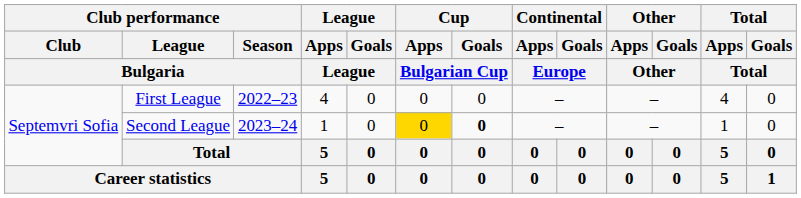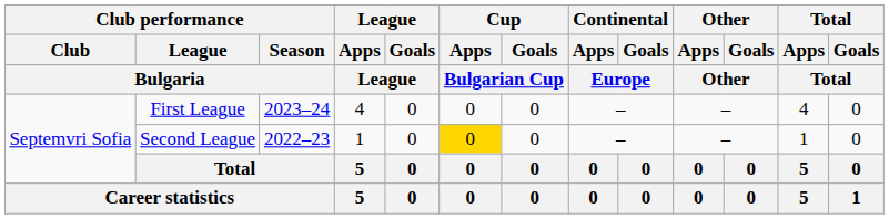First League | Club performance / Season / Bulgaria: 2022–23 -> 2023–24
Second League | Club performance / Season / Bulgaria: 2023–24 -> 2022–23
Second League | Cup / Goals / Bulgarian Cup: bold -> normal
